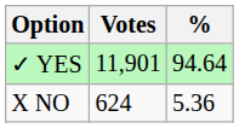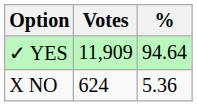✓ YES | Votes: 11,901 -> 11,909
